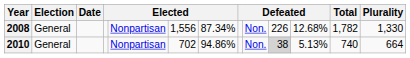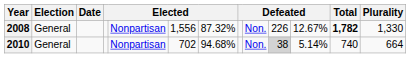2008 | column 7: 87.34% -> 87.32%
2008 | column 11: 12.68% -> 12.67%
2008 | Total: normal -> bold
2010 | column 7: 94.86% -> 94.68%
2010 | column 11: 5.13% -> 5.14%
